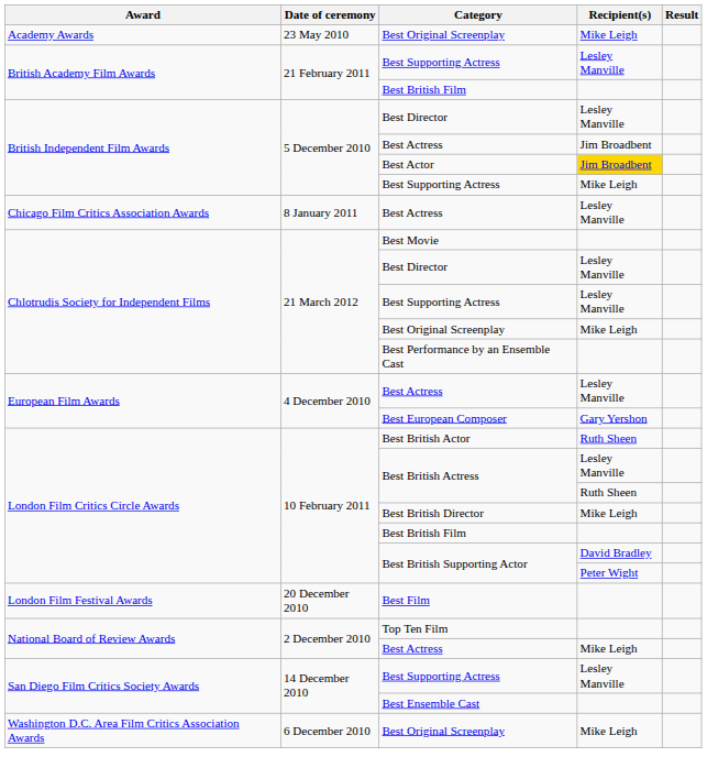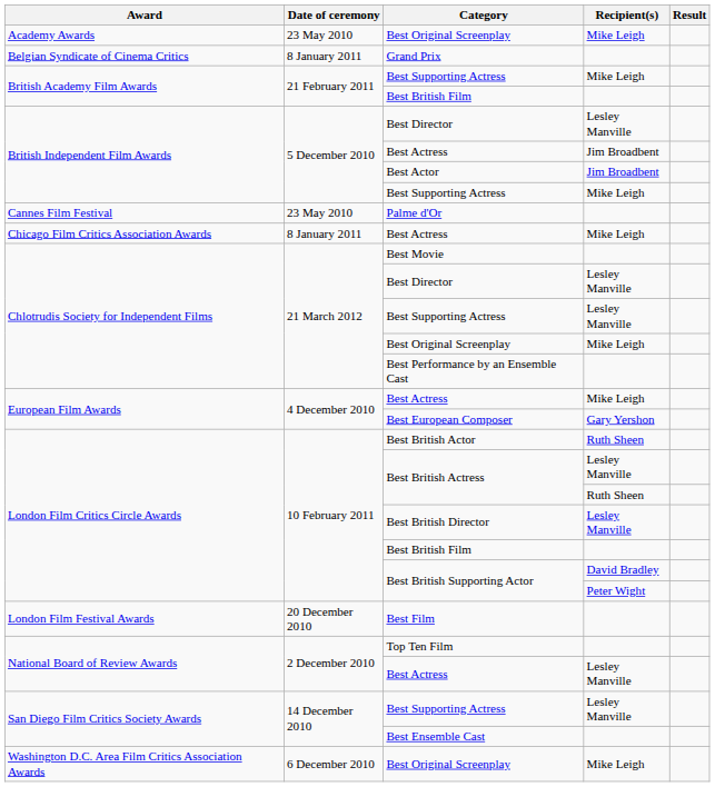+ row: Belgian Syndicate of Cinema Critics | 8 January 2011 | Grand Prix
British Academy Film Awards / Best Supporting Actress | Recipient(s): Lesley Manville -> Mike Leigh
Best Actor | Recipient(s): gold background -> no background
+ row: Cannes Film Festival | 23 May 2010 | Palme d'Or
Chicago Film Critics Association Awards / Best Actress | Recipient(s): Lesley Manville -> Mike Leigh
European Film Awards / Best Actress | Recipient(s): Lesley Manville -> Mike Leigh
Best British Director | Recipient(s): Mike Leigh -> Lesley Manville
National Board of Review Awards / Best Actress | Recipient(s): Mike Leigh -> Lesley Manville
